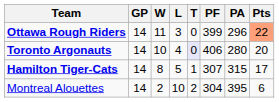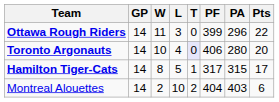Ottawa Rough Riders | Pts: lightsalmon background -> no background
Hamilton Tiger-Cats | PF: 307 -> 317
Montreal Alouettes | PF: 304 -> 404
Montreal Alouettes | PA: 395 -> 403
